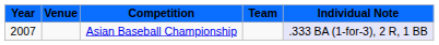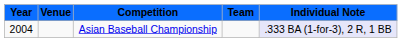Asian Baseball Championship | Year: 2007 -> 2004
